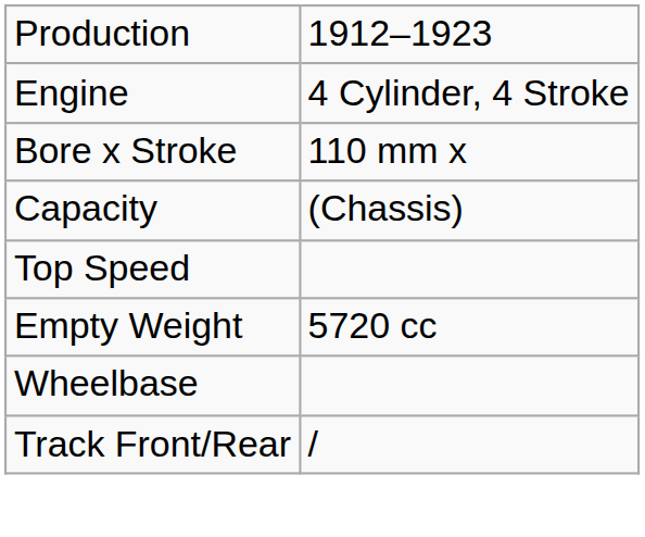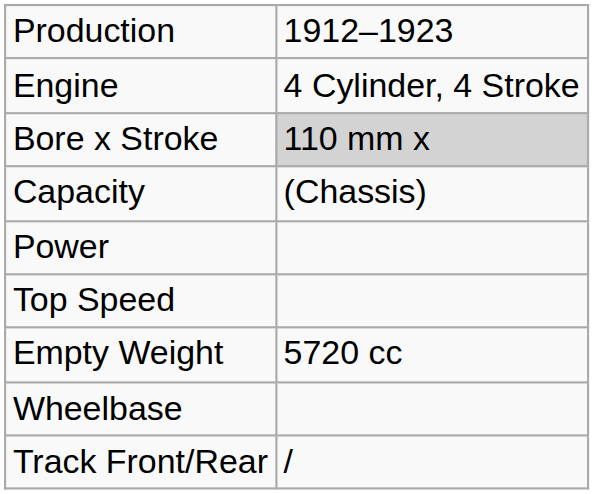Bore x Stroke | column 2: no background -> lightgrey background
+ row: Power
